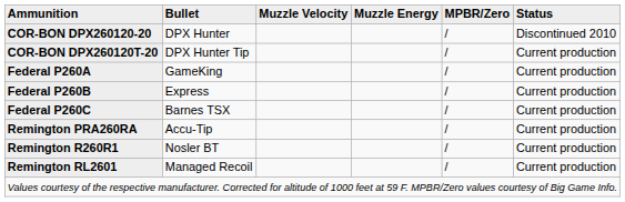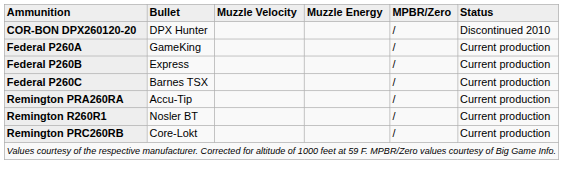- row: COR-BON DPX260120T-20 | DPX Hunter Tip | / | Current production
+ row: Remington PRC260RB | Core-Lokt | / | Current production
- row: Remington RL2601 | Managed Recoil | / | Current production
